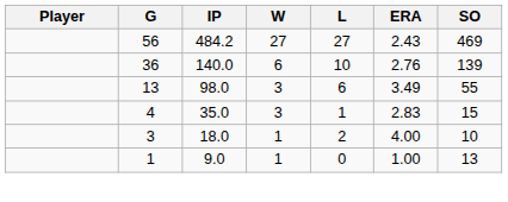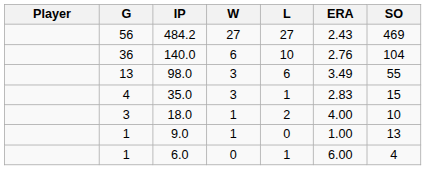140.0 | SO: 139 -> 104
+ row: 1 | 6.0 | 0 | 1 | 6.00 | 4
